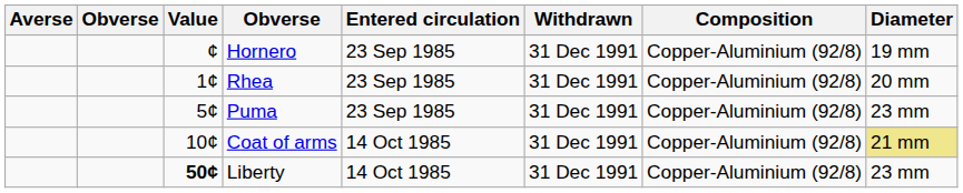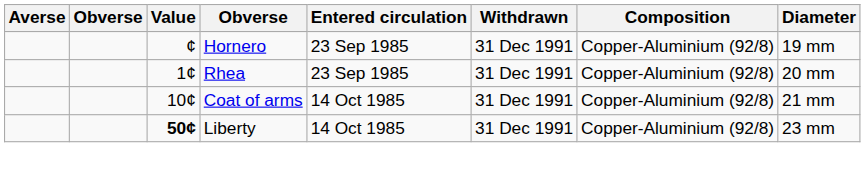- row: 5¢ | Puma | 23 Sep 1985 | 31 Dec 1991 | Copper-Aluminium (92/8) | 23 mm
Coat of arms | Diameter: khaki background -> no background
